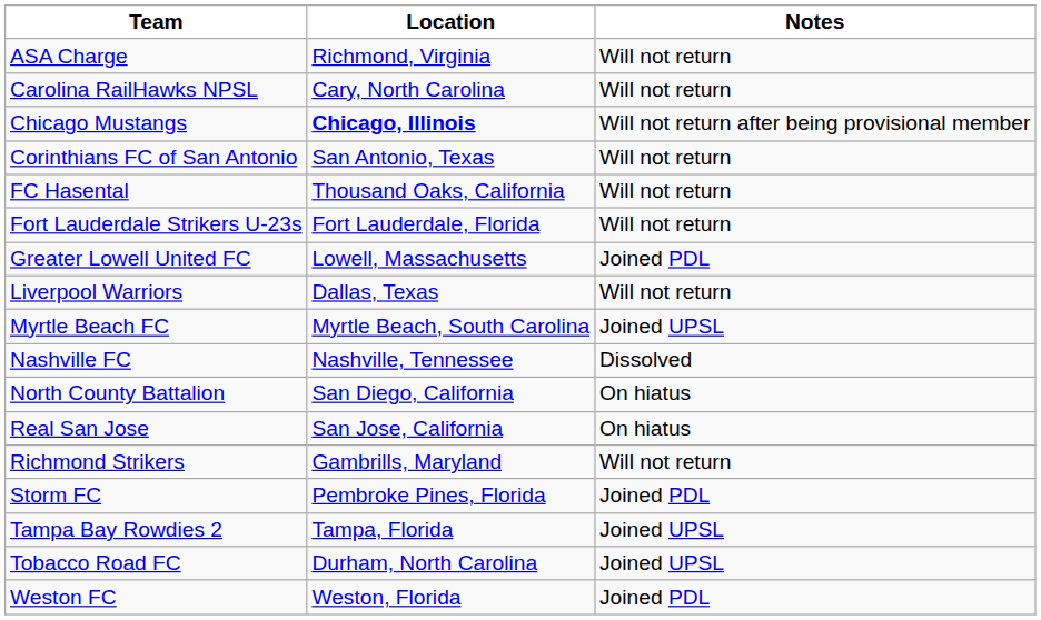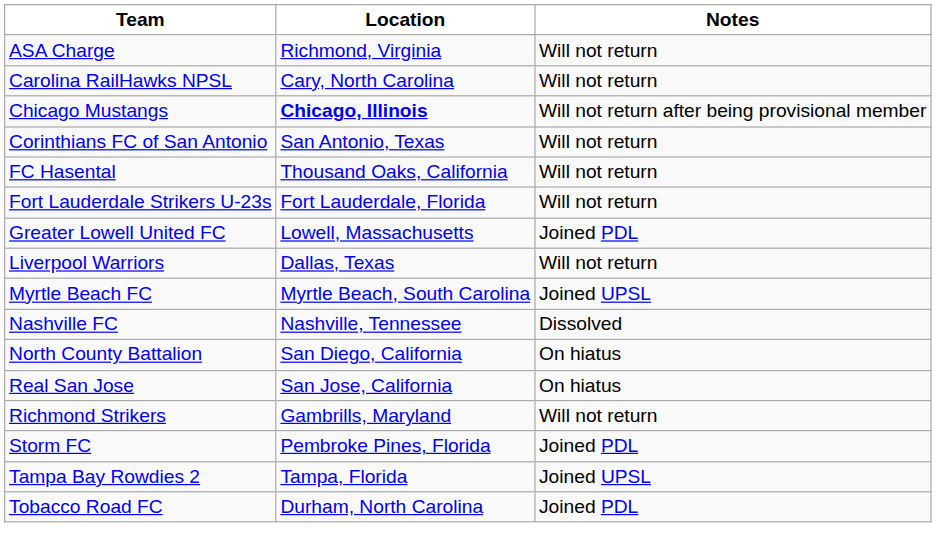Tobacco Road FC | Notes: Joined UPSL -> Joined PDL
- row: Weston FC | Weston, Florida | Joined PDL
